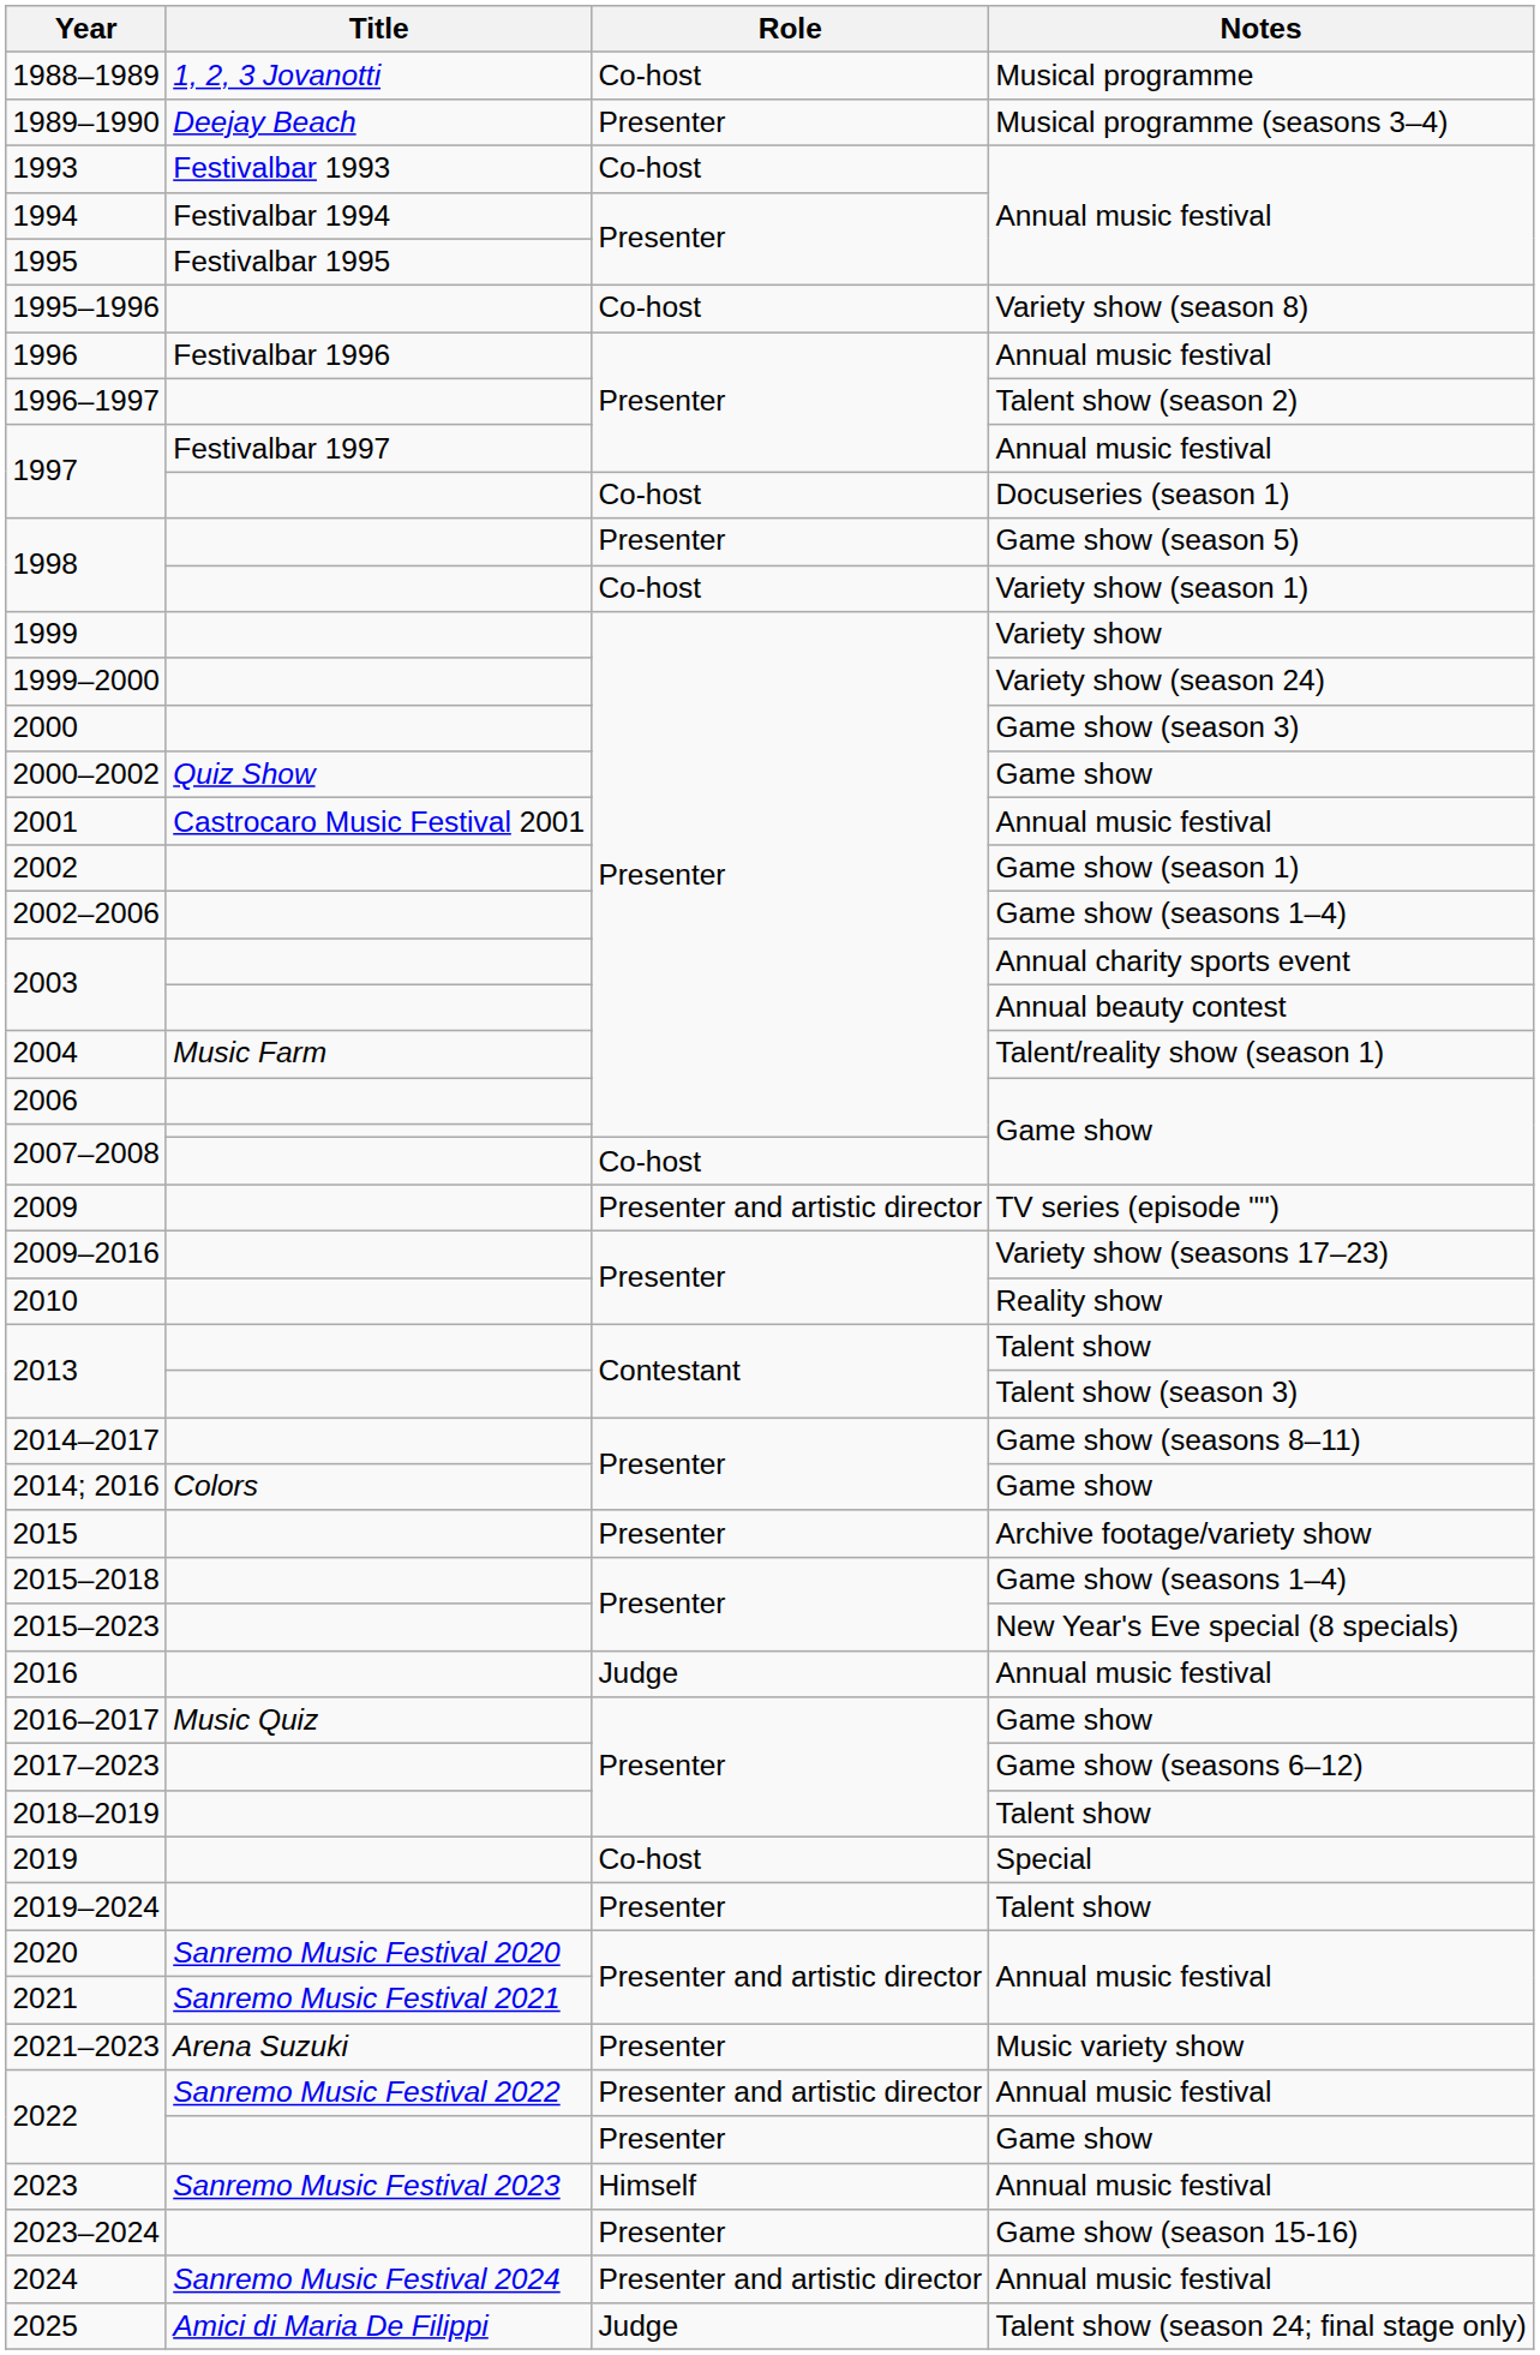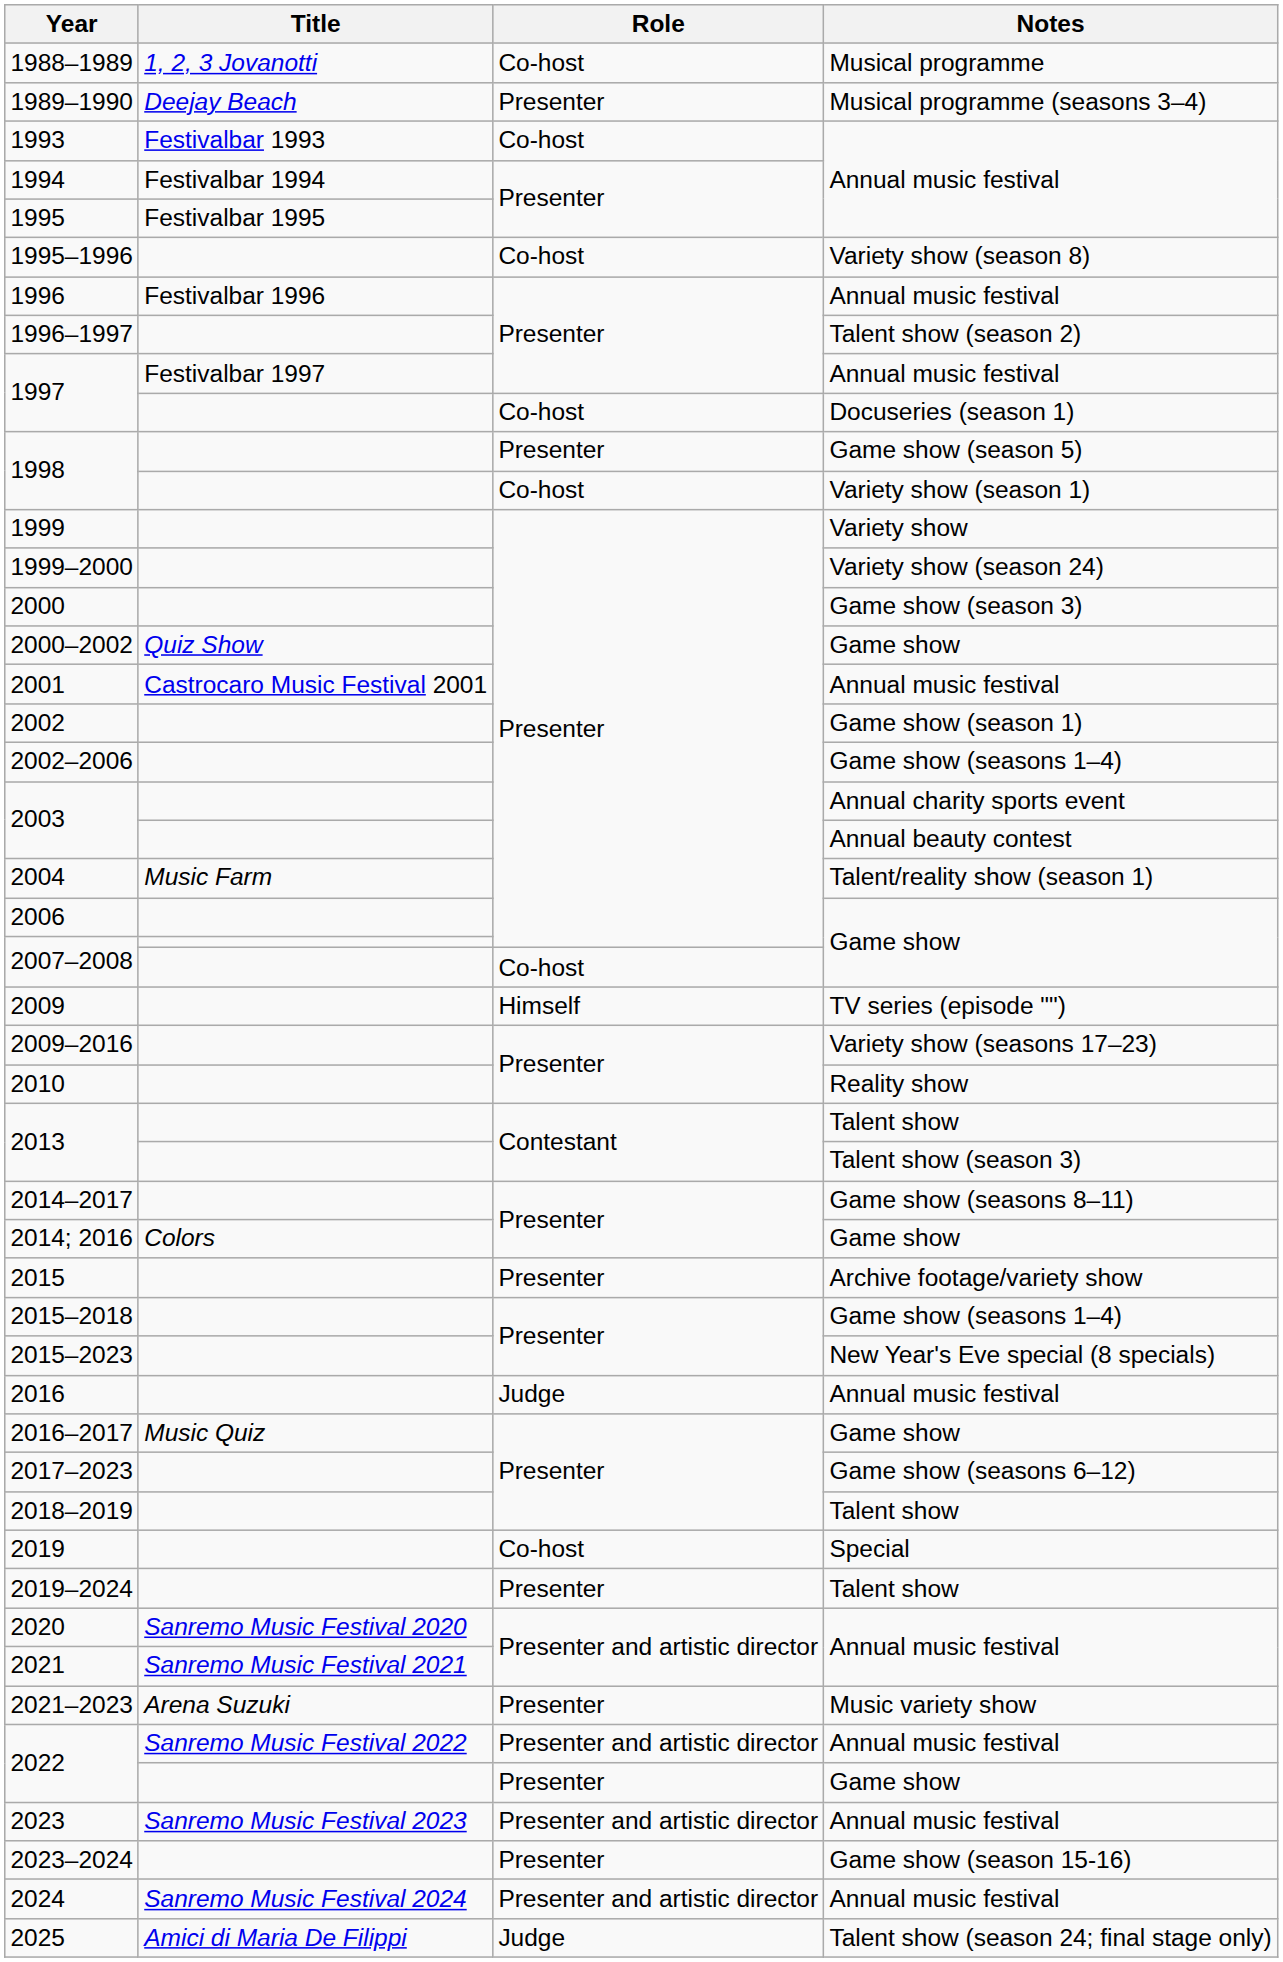2009 | Role: Presenter and artistic director -> Himself
2023 | Role: Himself -> Presenter and artistic director
